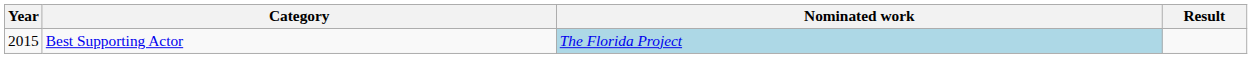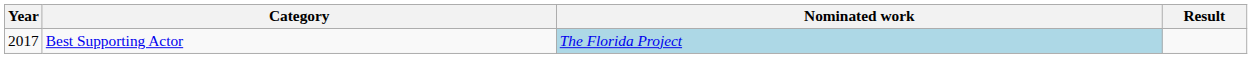Best Supporting Actor | Year: 2015 -> 2017
